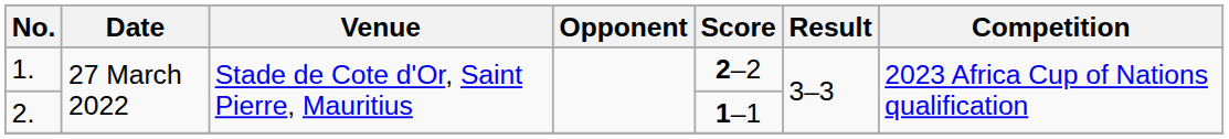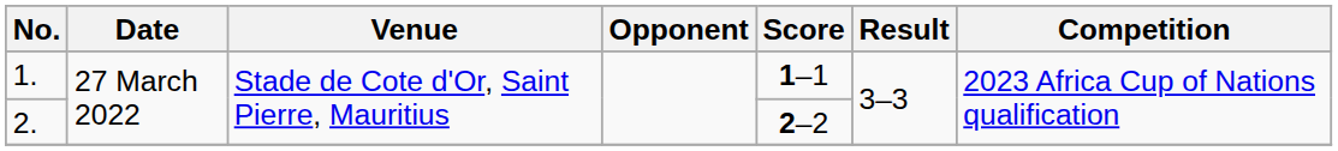1. | Score: 2–2 -> 1–1
2. | Score: 1–1 -> 2–2
